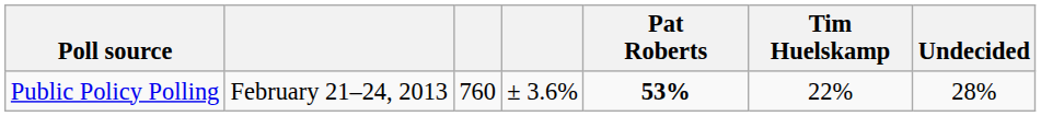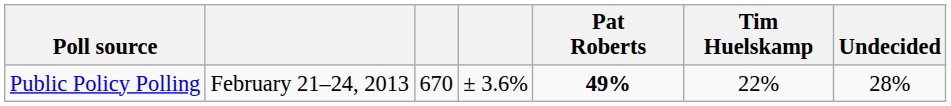Public Policy Polling | column 3: 760 -> 670
Public Policy Polling | Pat Roberts: 53% -> 49%
